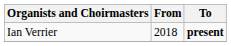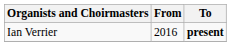Ian Verrier | From: 2018 -> 2016
